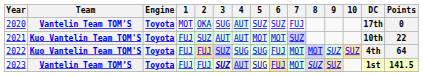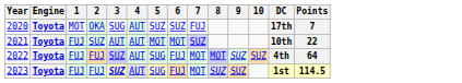- column: Team | Vantelin Team TOM'S | Kuo Vantelin Team TOM'S | Kuo Vantelin Team TOM'S | Vantelin Team TOM’S
2020 | Points: 0 -> 7
2022 | 4: SUG -> AUT
2023 | Points: 141.5 -> 114.5
